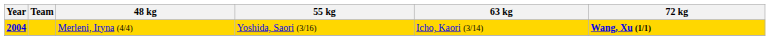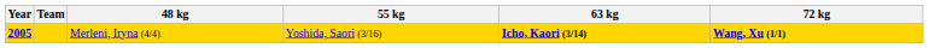Merleni, Iryna (4/4) | Year: 2004 -> 2005
Merleni, Iryna (4/4) | 63 kg: normal -> bold
